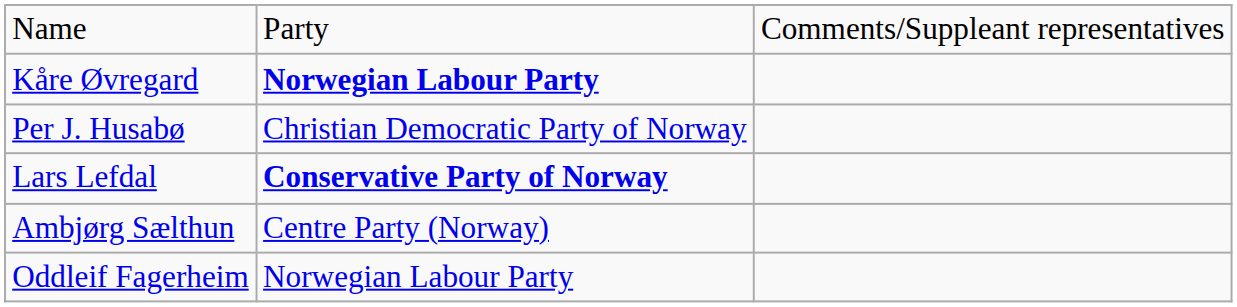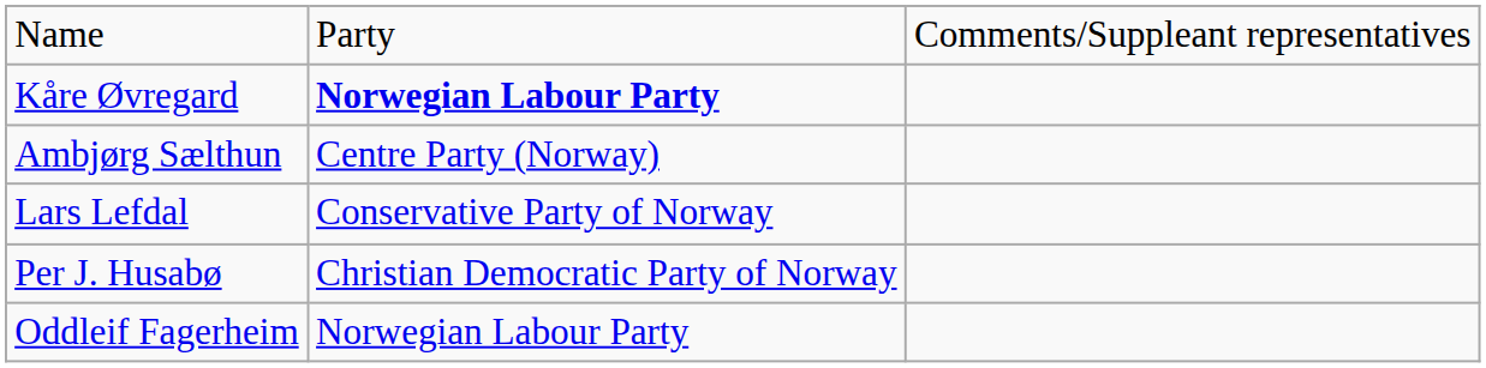rows swapped: Per J. Husabø <-> Ambjørg Sælthun
Lars Lefdal | column 2: bold -> normal
